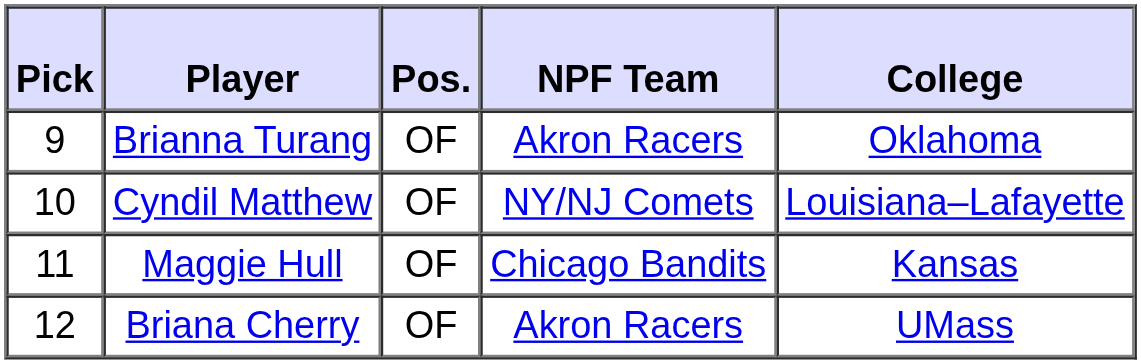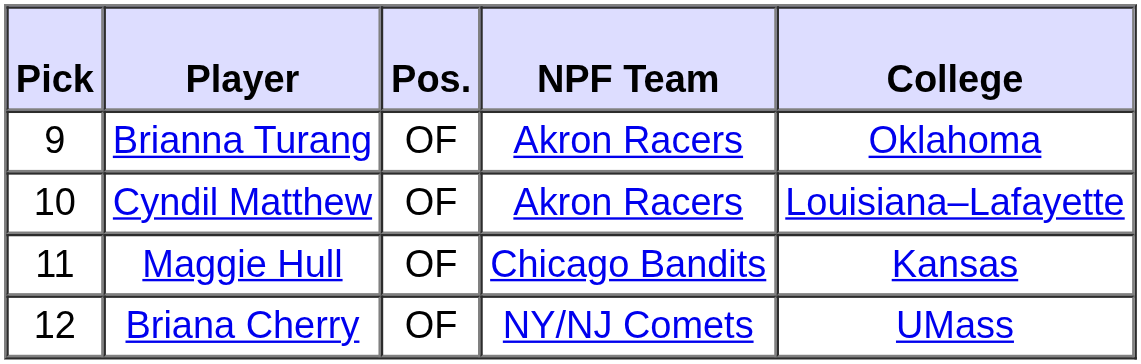Cyndil Matthew | NPF Team: NY/NJ Comets -> Akron Racers
Briana Cherry | NPF Team: Akron Racers -> NY/NJ Comets
